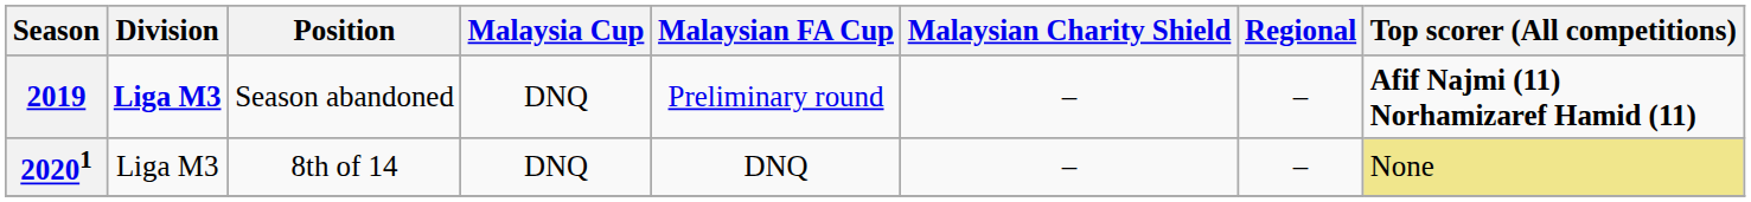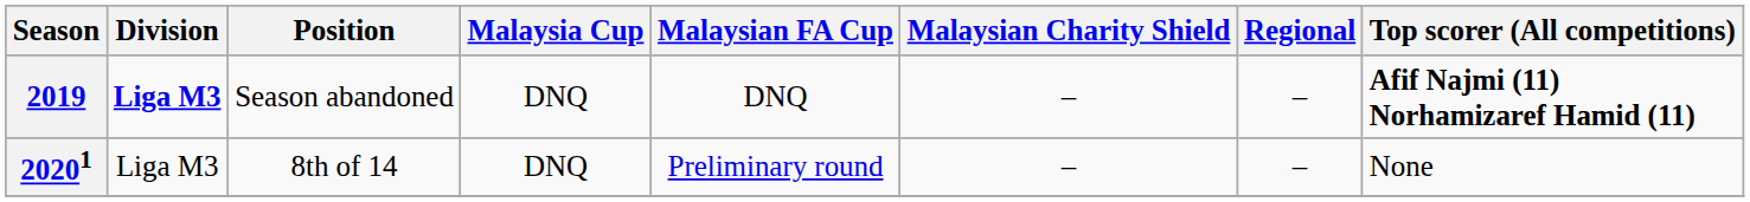2019 | Malaysian FA Cup: Preliminary round -> DNQ
20201 | Malaysian FA Cup: DNQ -> Preliminary round
20201 | Top scorer (All competitions): khaki background -> no background
